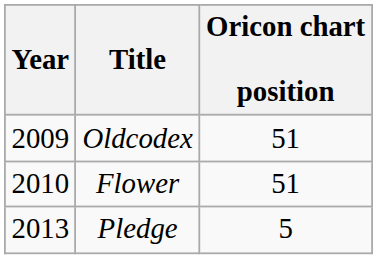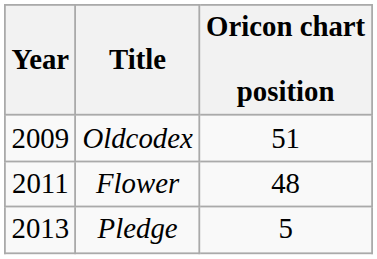Flower | Year: 2010 -> 2011
Flower | Oricon chart position: 51 -> 48
